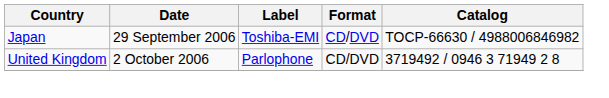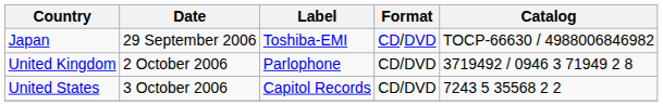+ row: United States | 3 October 2006 | Capitol Records | CD/DVD | 7243 5 35568 2 2
